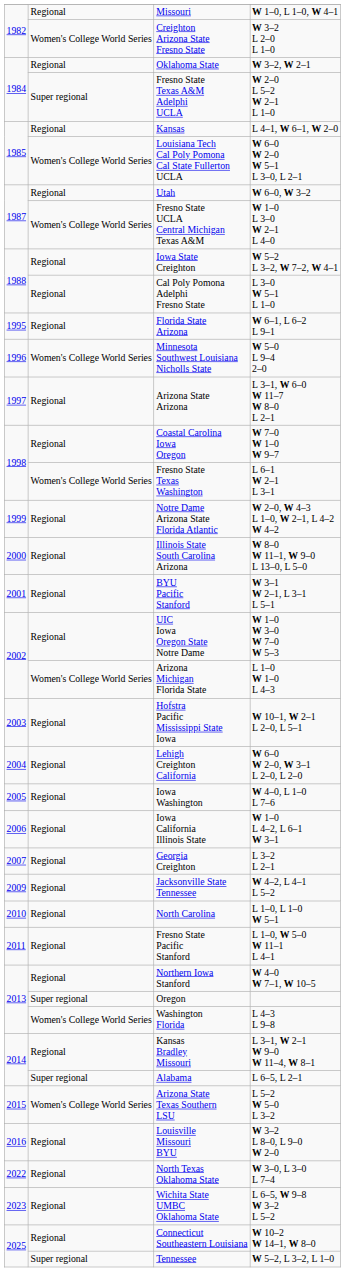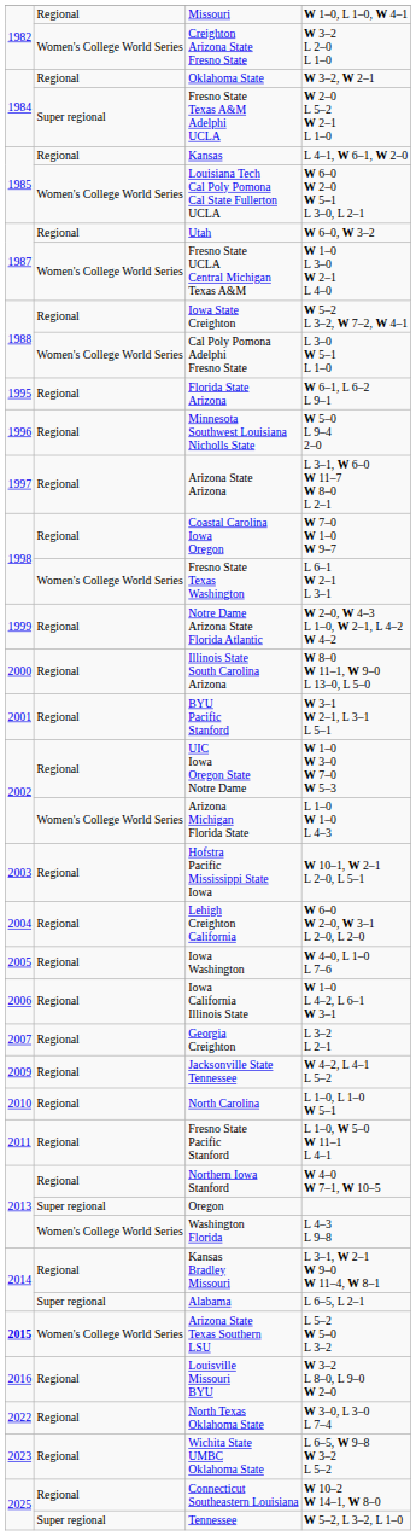Cal Poly Pomona Adelphi Fresno State | column 2: Regional -> Women's College World Series
Minnesota Southwest Louisiana Nicholls State | column 2: Women's College World Series -> Regional
Arizona State Texas Southern LSU | column 1: normal -> bold
